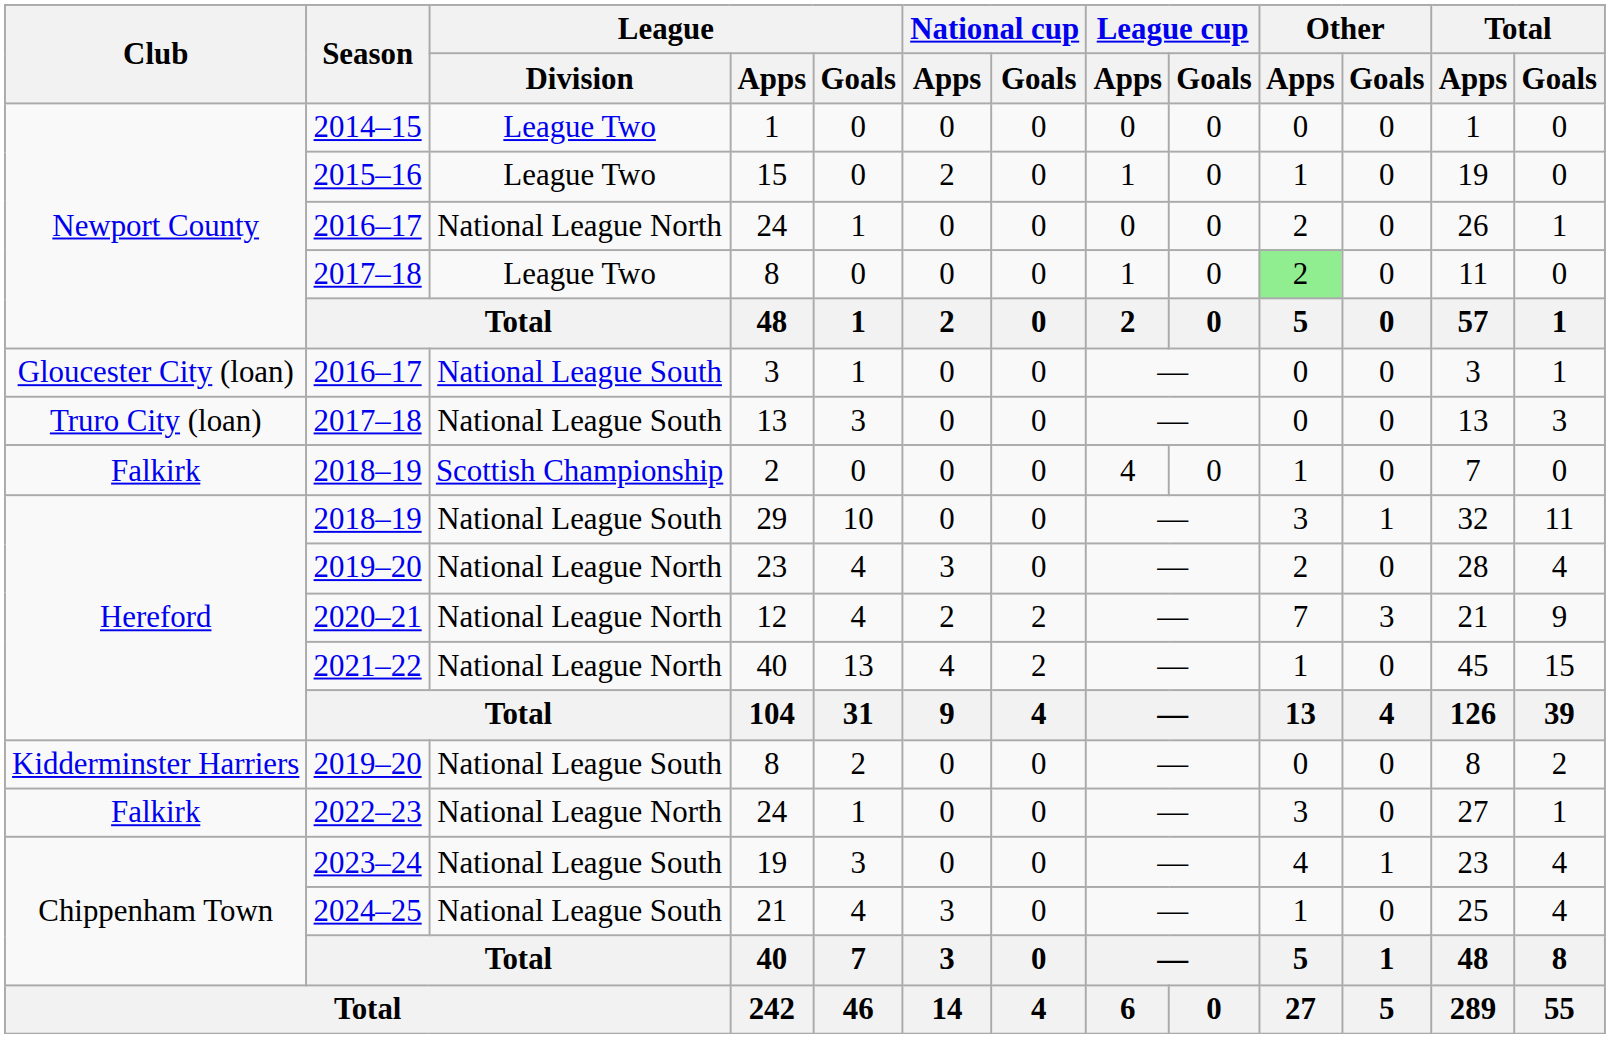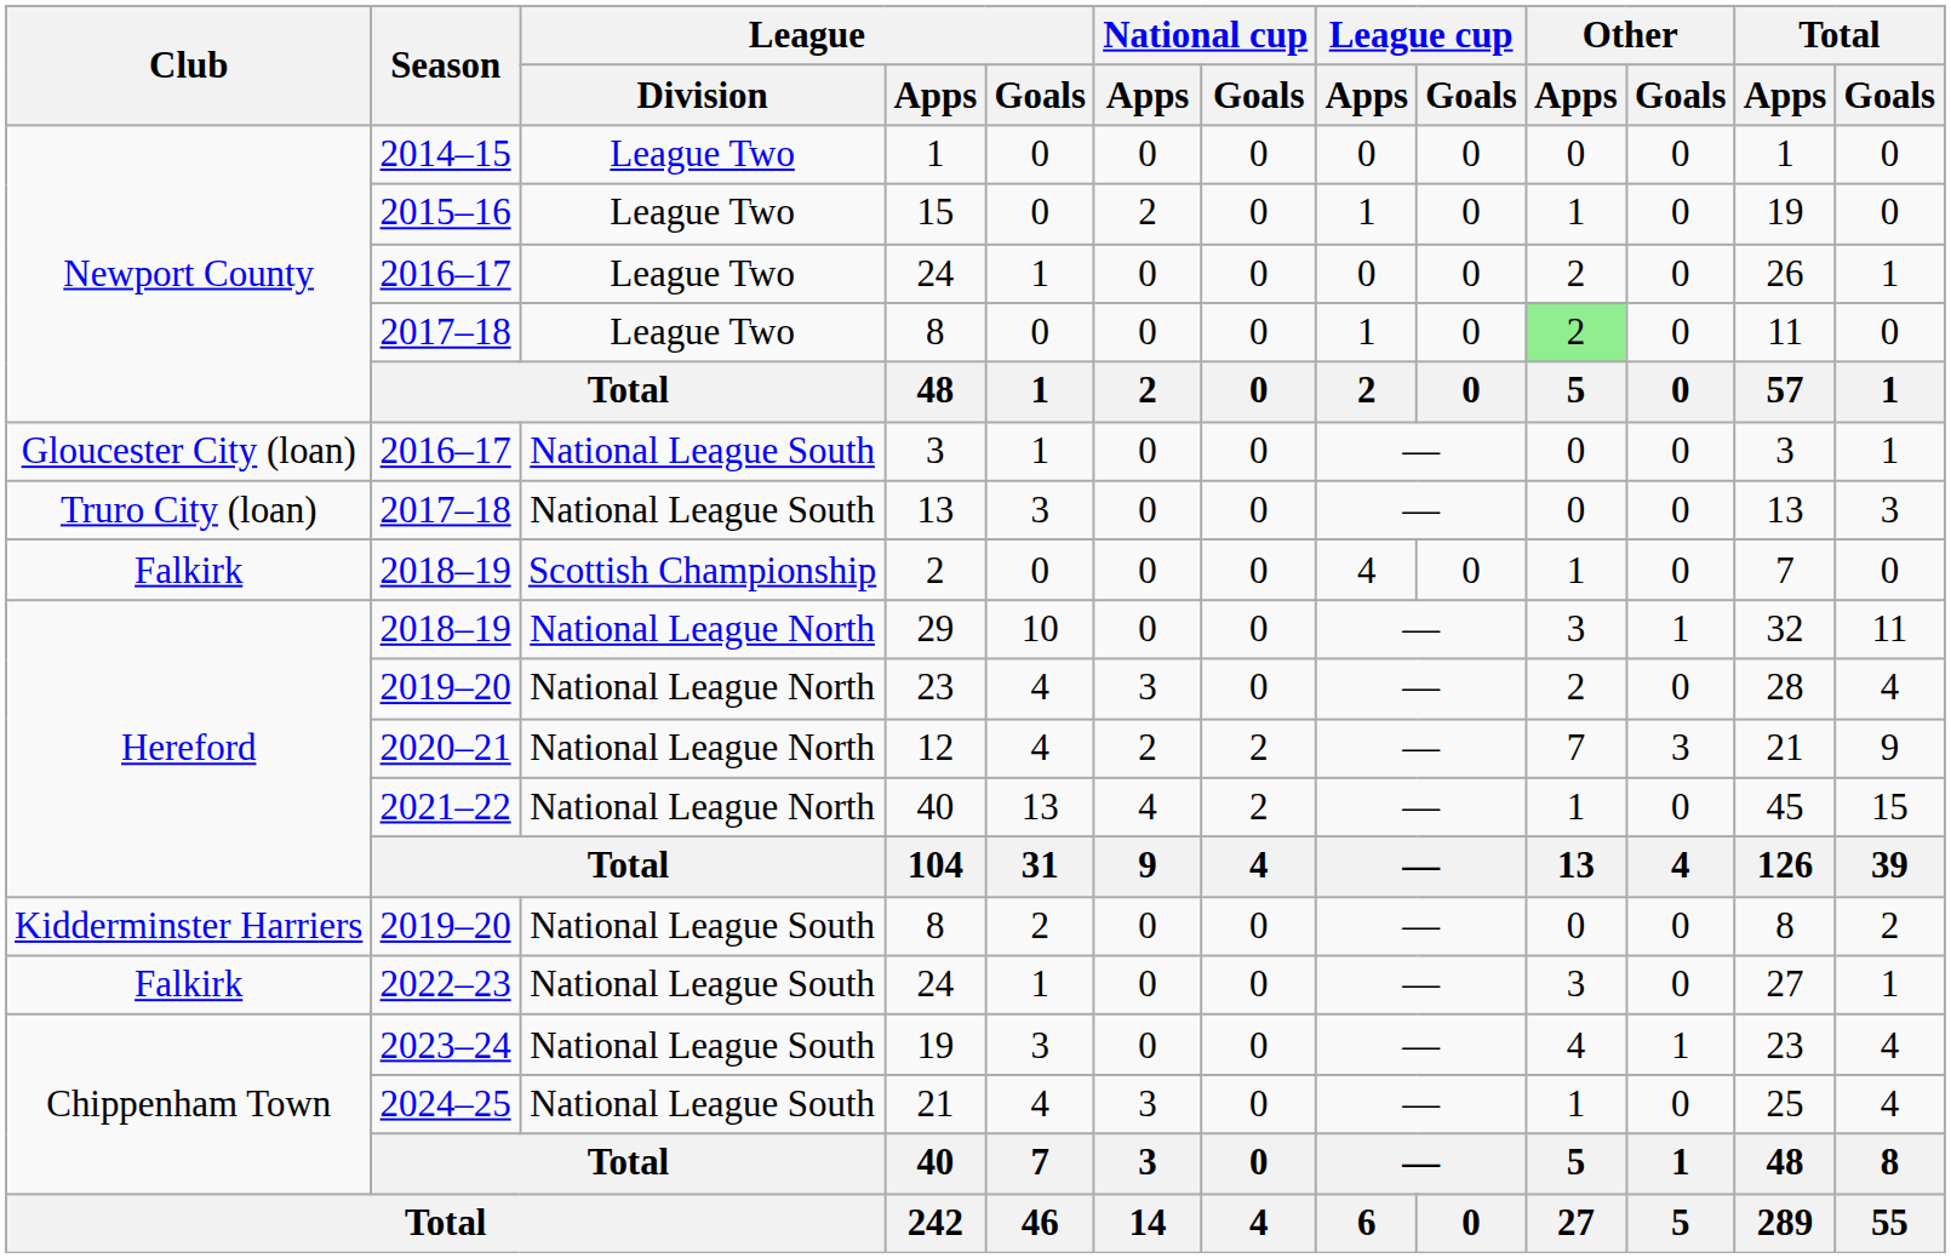2016–17 / 24 | League / Division: National League North -> League Two
29 | League / Division: National League South -> National League North
2022–23 / 24 | League / Division: National League North -> National League South
